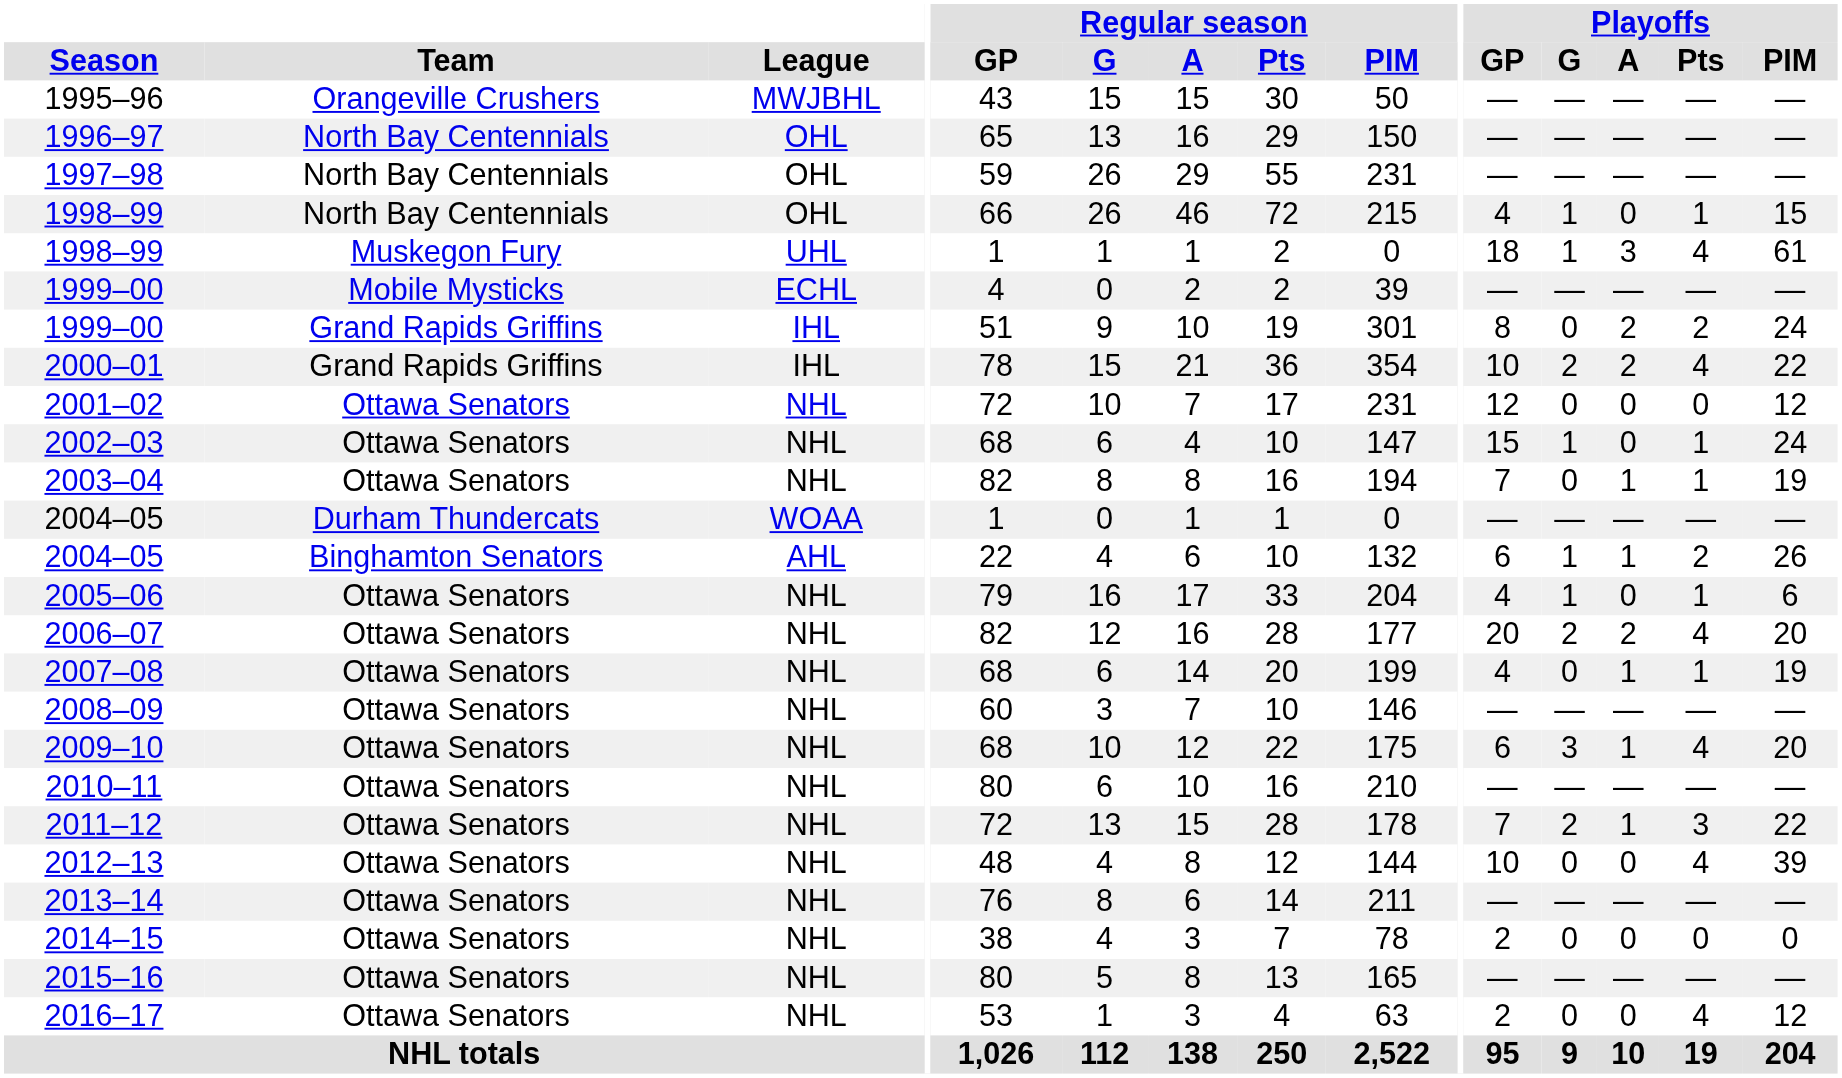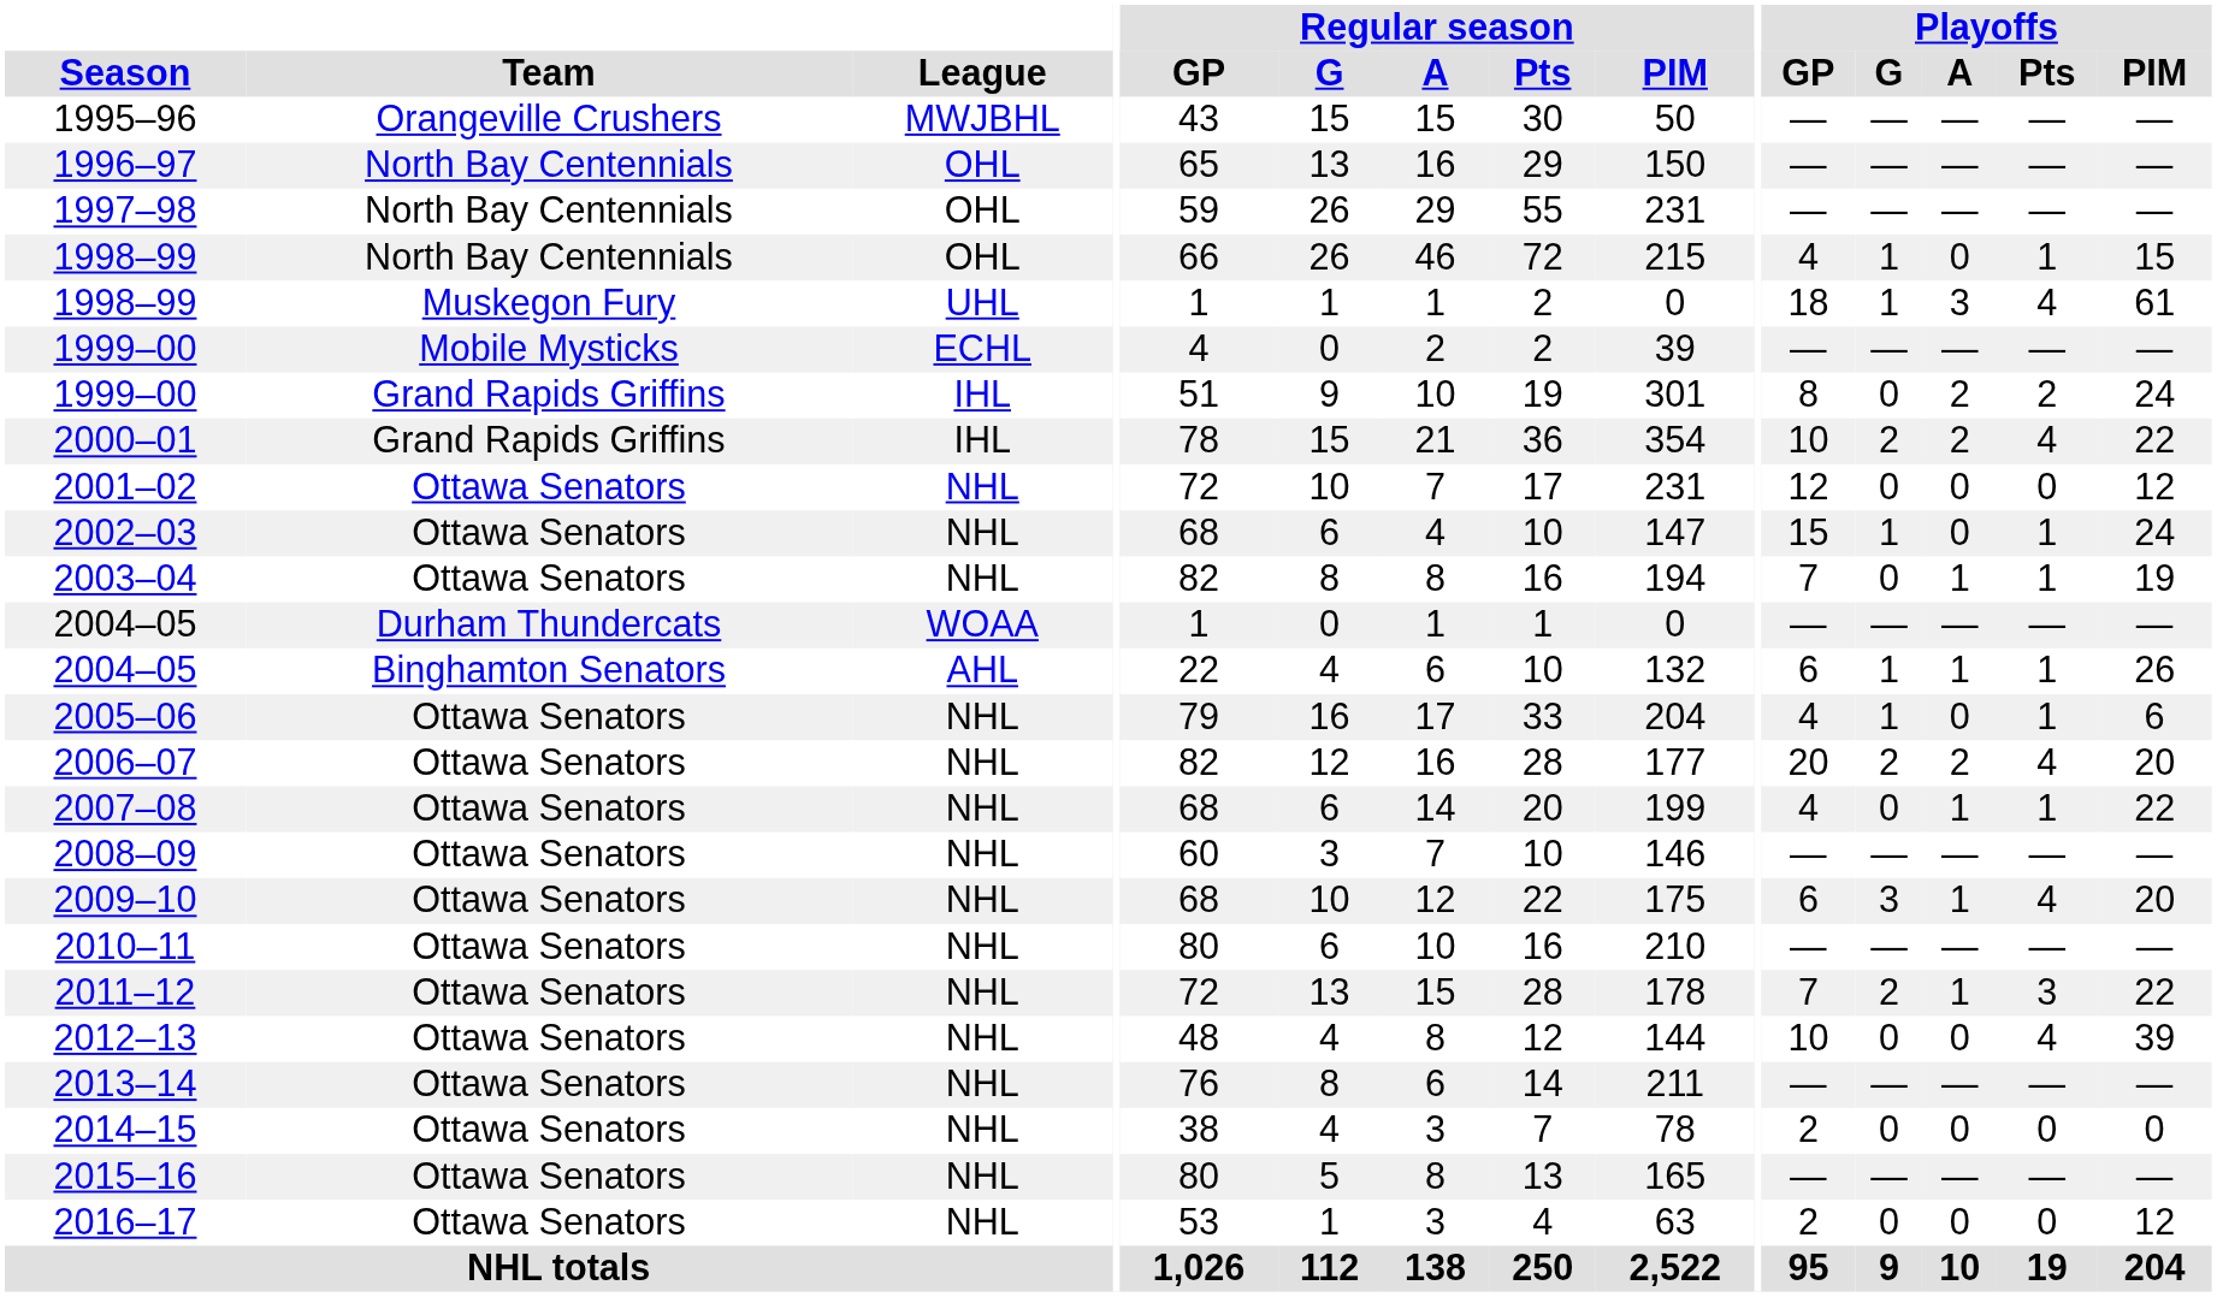2004–05 / Binghamton Senators | Playoffs / Pts: 2 -> 1
2007–08 | Playoffs / PIM: 19 -> 22
2016–17 | Playoffs / Pts: 4 -> 0
